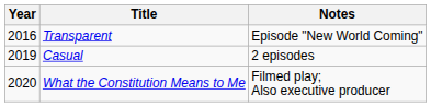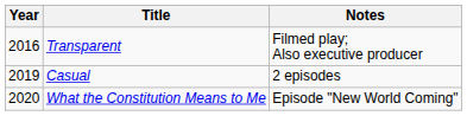Transparent | Notes: Episode "New World Coming" -> Filmed play; Also executive producer
What the Constitution Means to Me | Notes: Filmed play; Also executive producer -> Episode "New World Coming"
